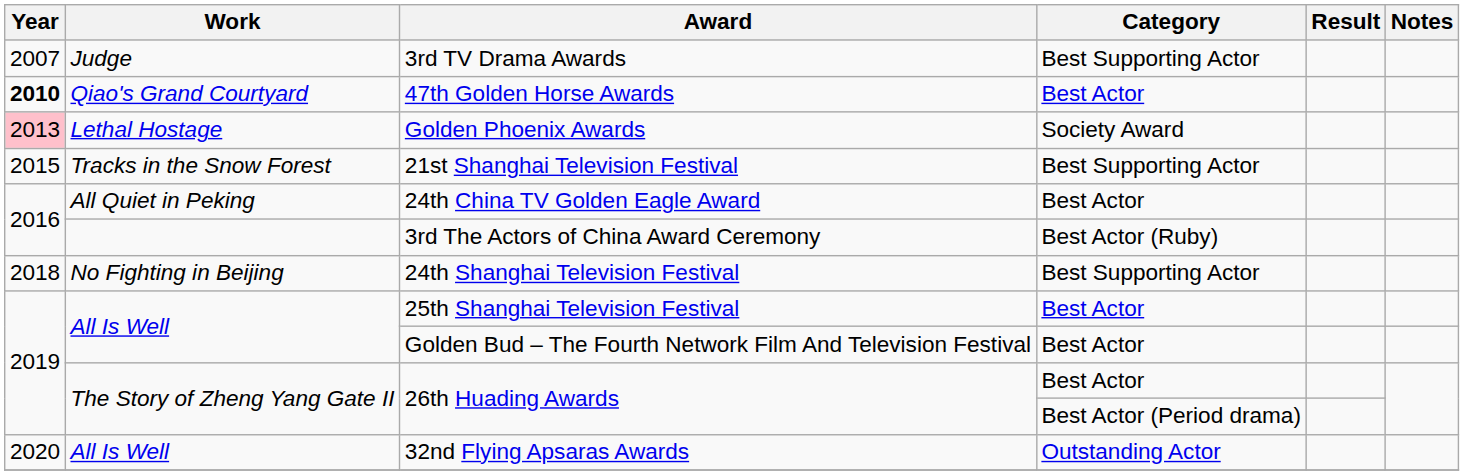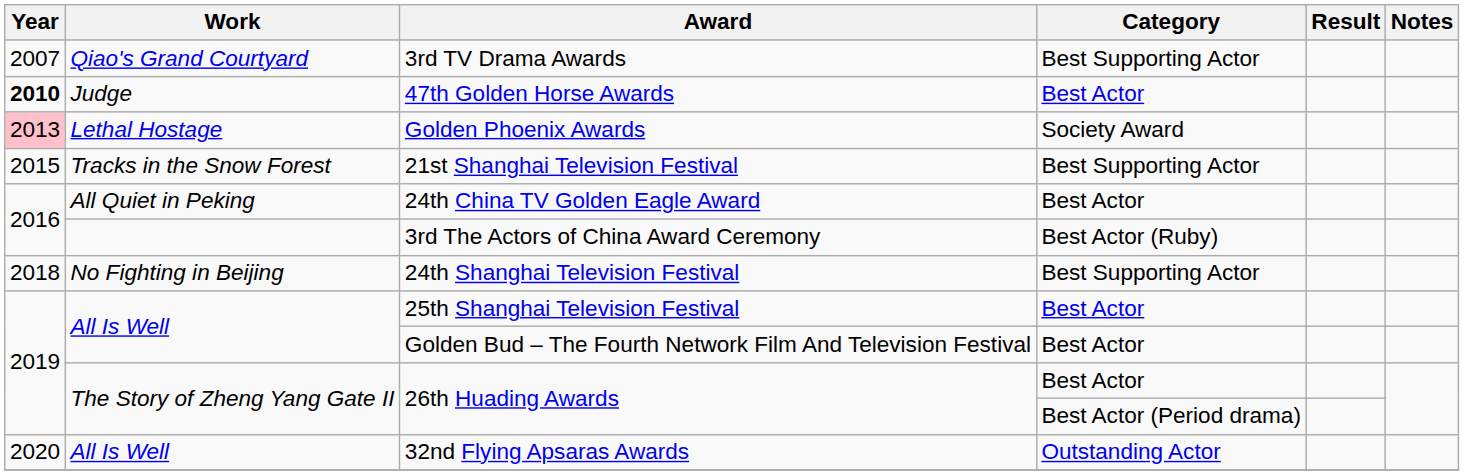3rd TV Drama Awards | Work: Judge -> Qiao's Grand Courtyard
47th Golden Horse Awards | Work: Qiao's Grand Courtyard -> Judge
